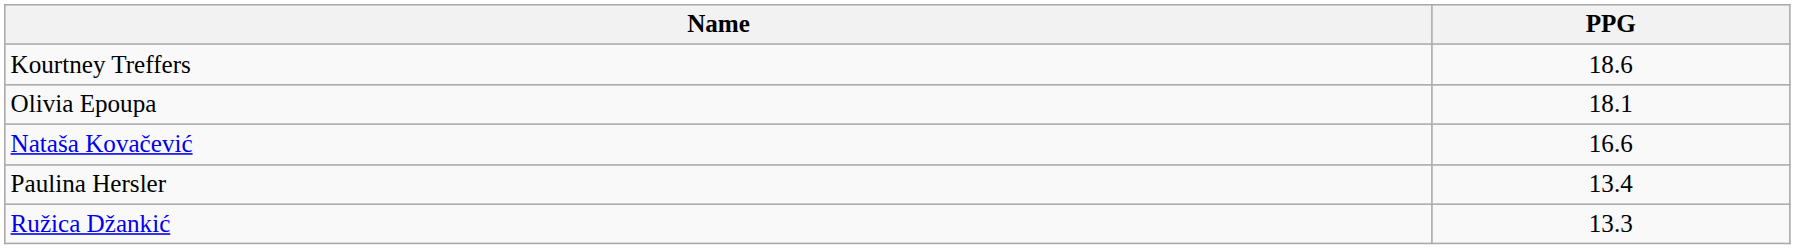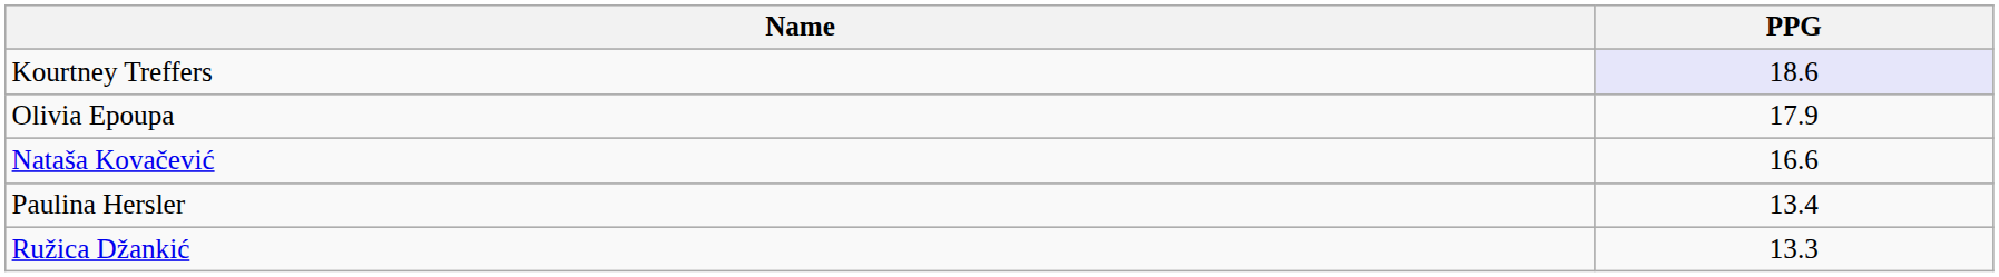Kourtney Treffers | PPG: no background -> lavender background
Olivia Epoupa | PPG: 18.1 -> 17.9
